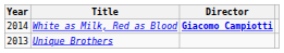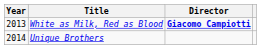White as Milk, Red as Blood | Year: 2014 -> 2013
Unique Brothers | Year: 2013 -> 2014
